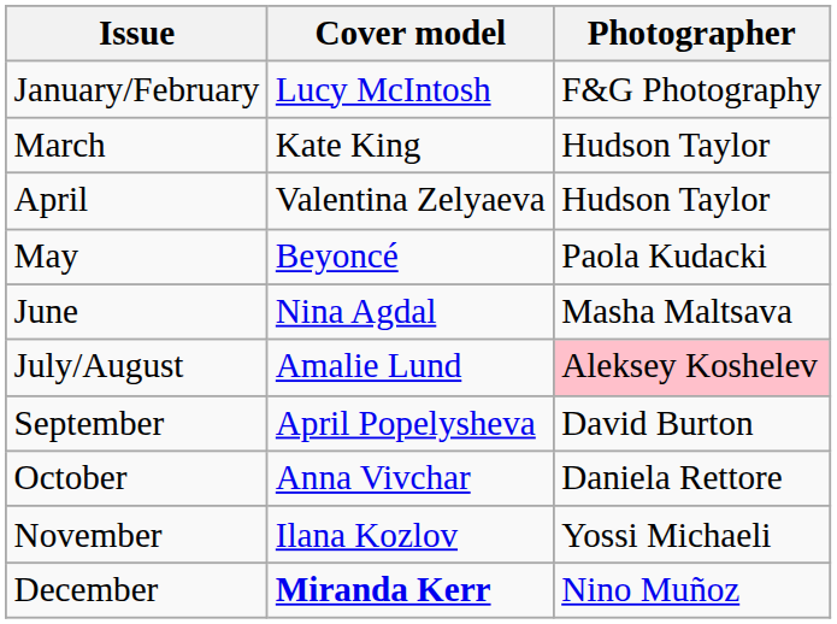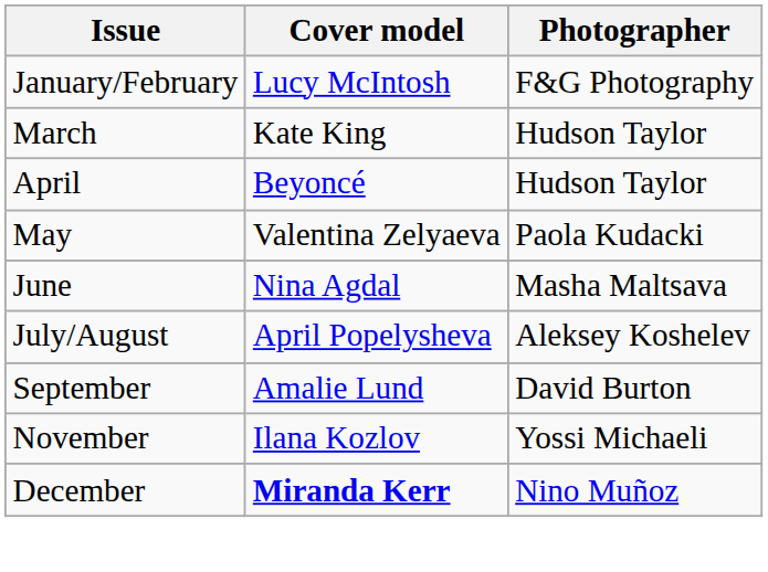April | Cover model: Valentina Zelyaeva -> Beyoncé
May | Cover model: Beyoncé -> Valentina Zelyaeva
July/August | Cover model: Amalie Lund -> April Popelysheva
July/August | Photographer: pink background -> no background
September | Cover model: April Popelysheva -> Amalie Lund
- row: October | Anna Vivchar | Daniela Rettore
